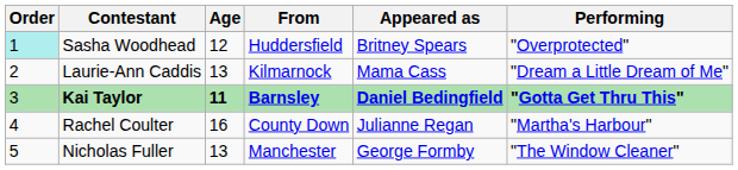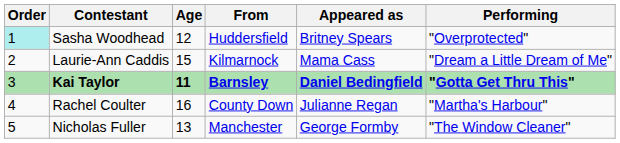Laurie-Ann Caddis | Age: 13 -> 15
